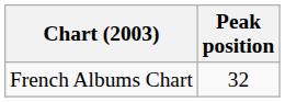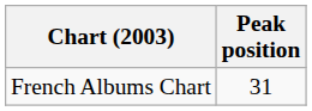French Albums Chart | Peak position: 32 -> 31
